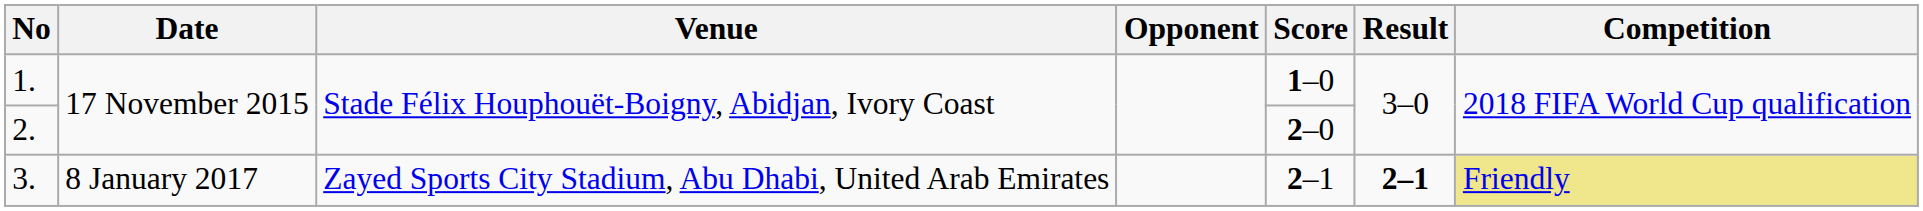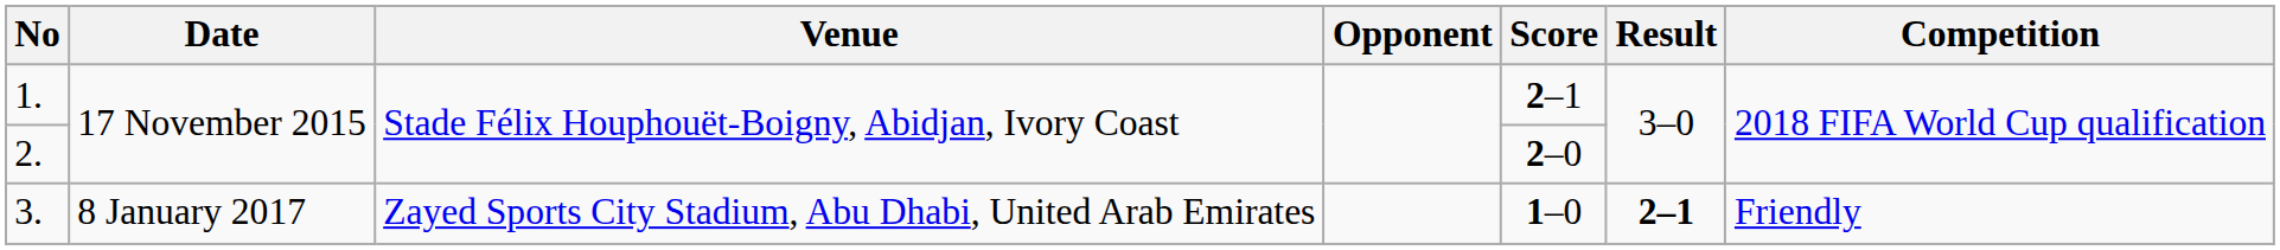1. | Score: 1–0 -> 2–1
3. | Score: 2–1 -> 1–0
3. | Competition: khaki background -> no background
